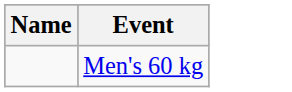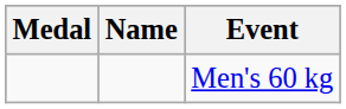+ column: Medal
